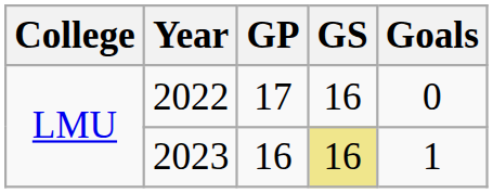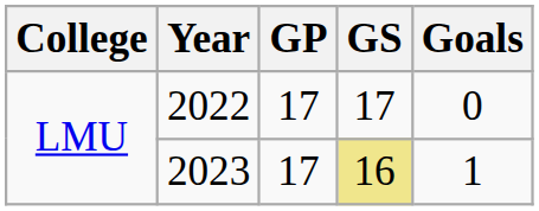2022 | GS: 16 -> 17
2023 | GP: 16 -> 17
